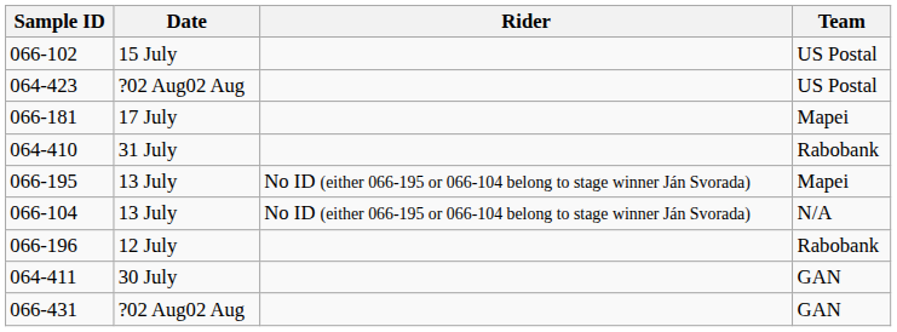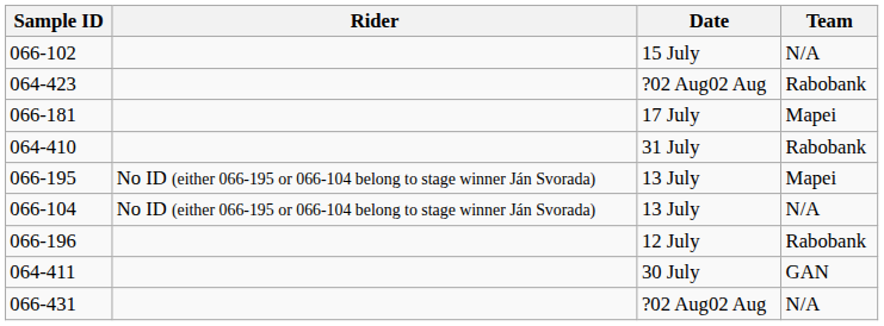columns swapped: Date <-> Rider
066-102 | Team: US Postal -> N/A
064-423 | Team: US Postal -> Rabobank
066-431 | Team: GAN -> N/A
